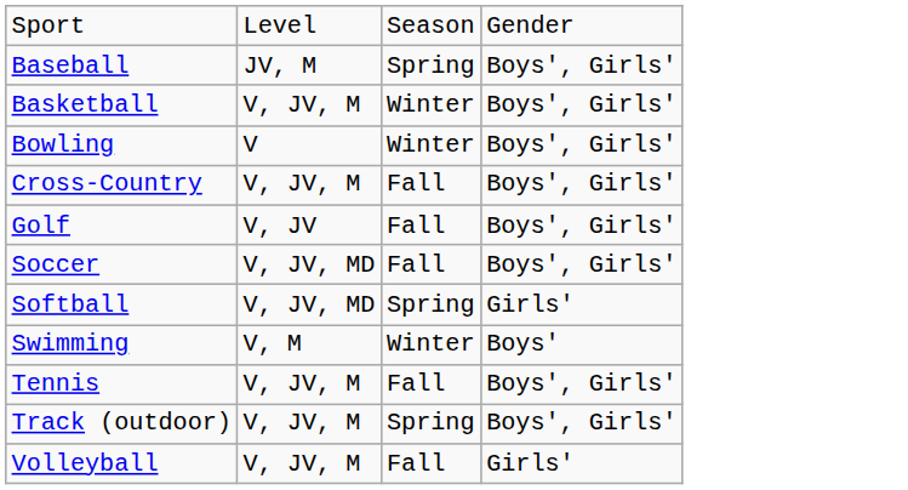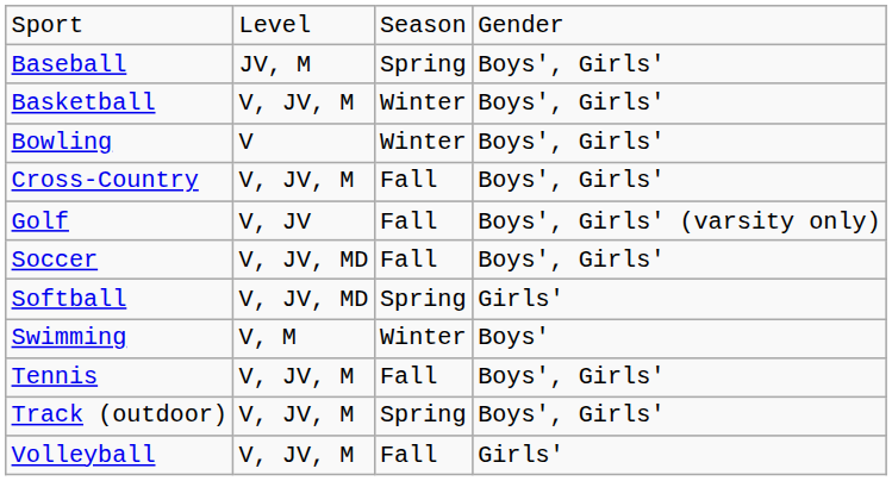Golf | column 4: Boys', Girls' -> Boys', Girls' (varsity only)
